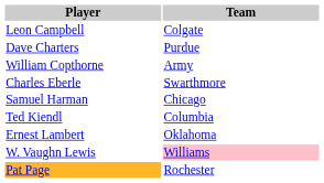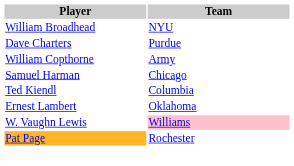+ row: William Broadhead | NYU
- row: Leon Campbell | Colgate
- row: Charles Eberle | Swarthmore
